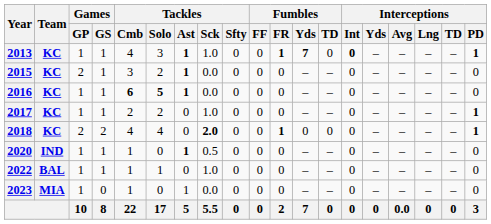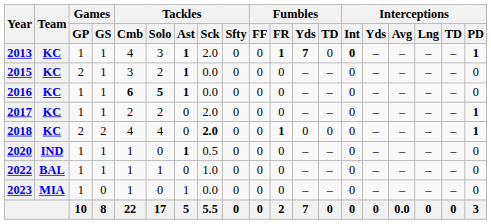2013 | Tackles / Sck: 1.0 -> 2.0
2017 | Tackles / Sck: 1.0 -> 2.0
